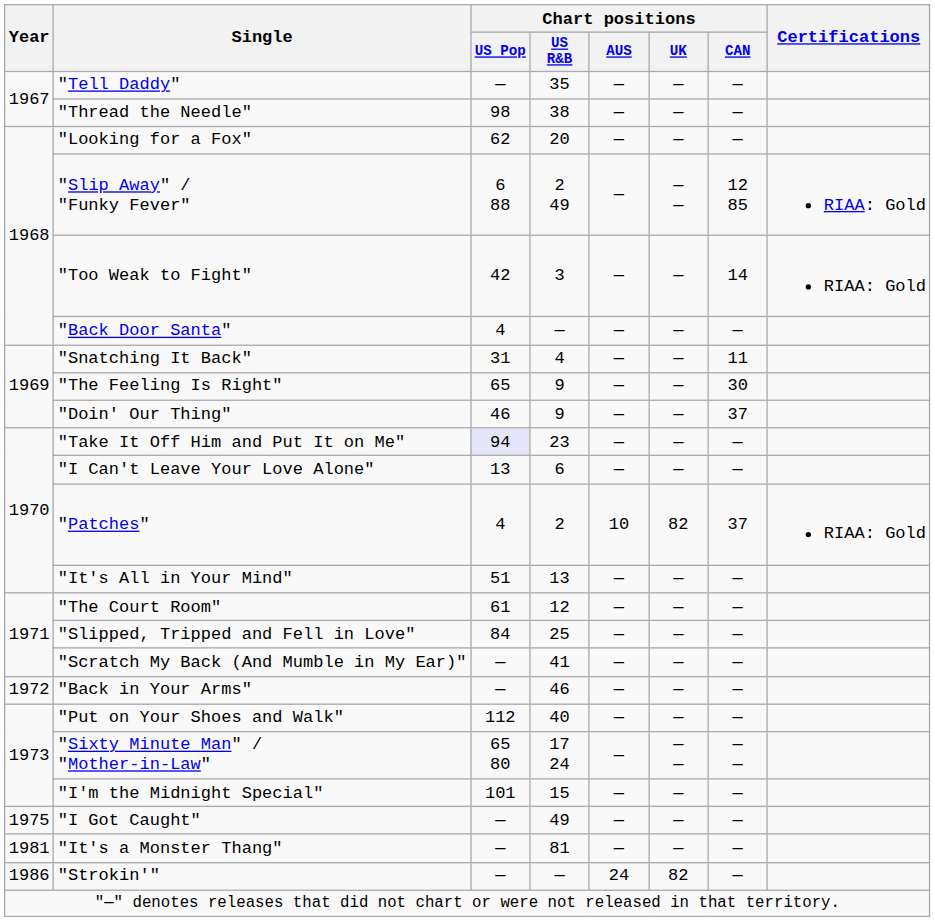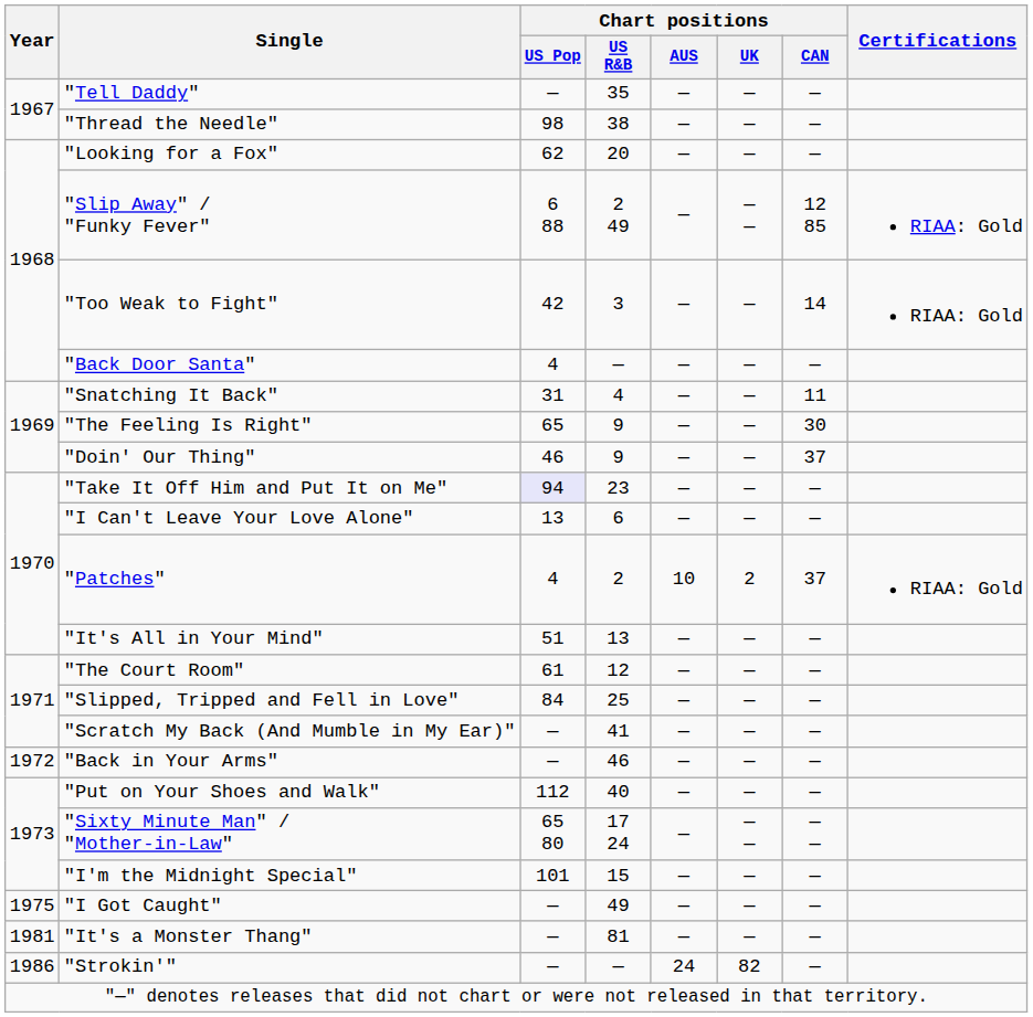"Patches" | Chart positions / UK: 82 -> 2
